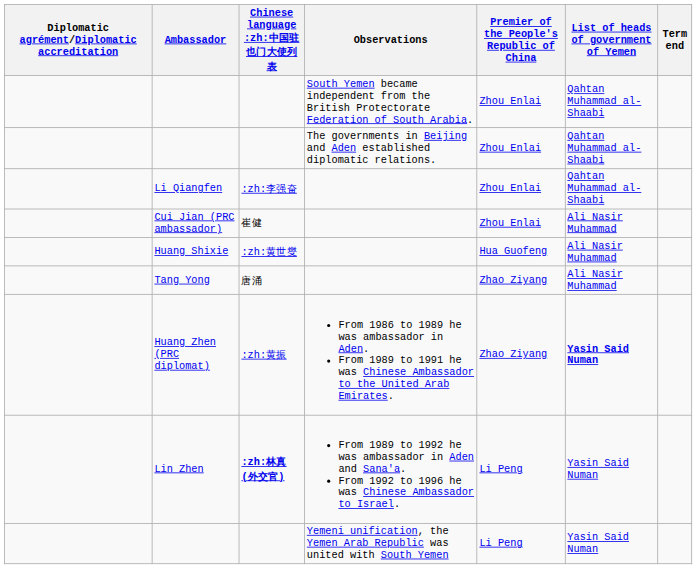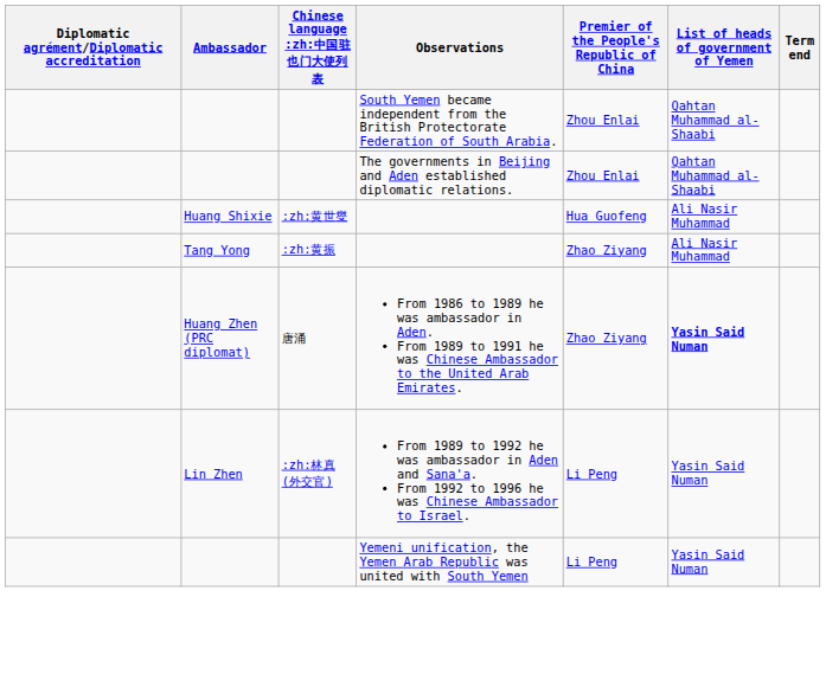- row: Li Qiangfen | :zh:李强奋 | Zhou Enlai | Qahtan Muhammad al-Shaabi
- row: Cui Jian (PRC ambassador) | 崔健 | Zhou Enlai | Ali Nasir Muhammad
Tang Yong | Chinese language :zh:中国驻也门大使列表: 唐涌 -> :zh:黄振
Huang Zhen (PRC diplomat) | Chinese language :zh:中国驻也门大使列表: :zh:黄振 -> 唐涌
Lin Zhen | Chinese language :zh:中国驻也门大使列表: bold -> normal
